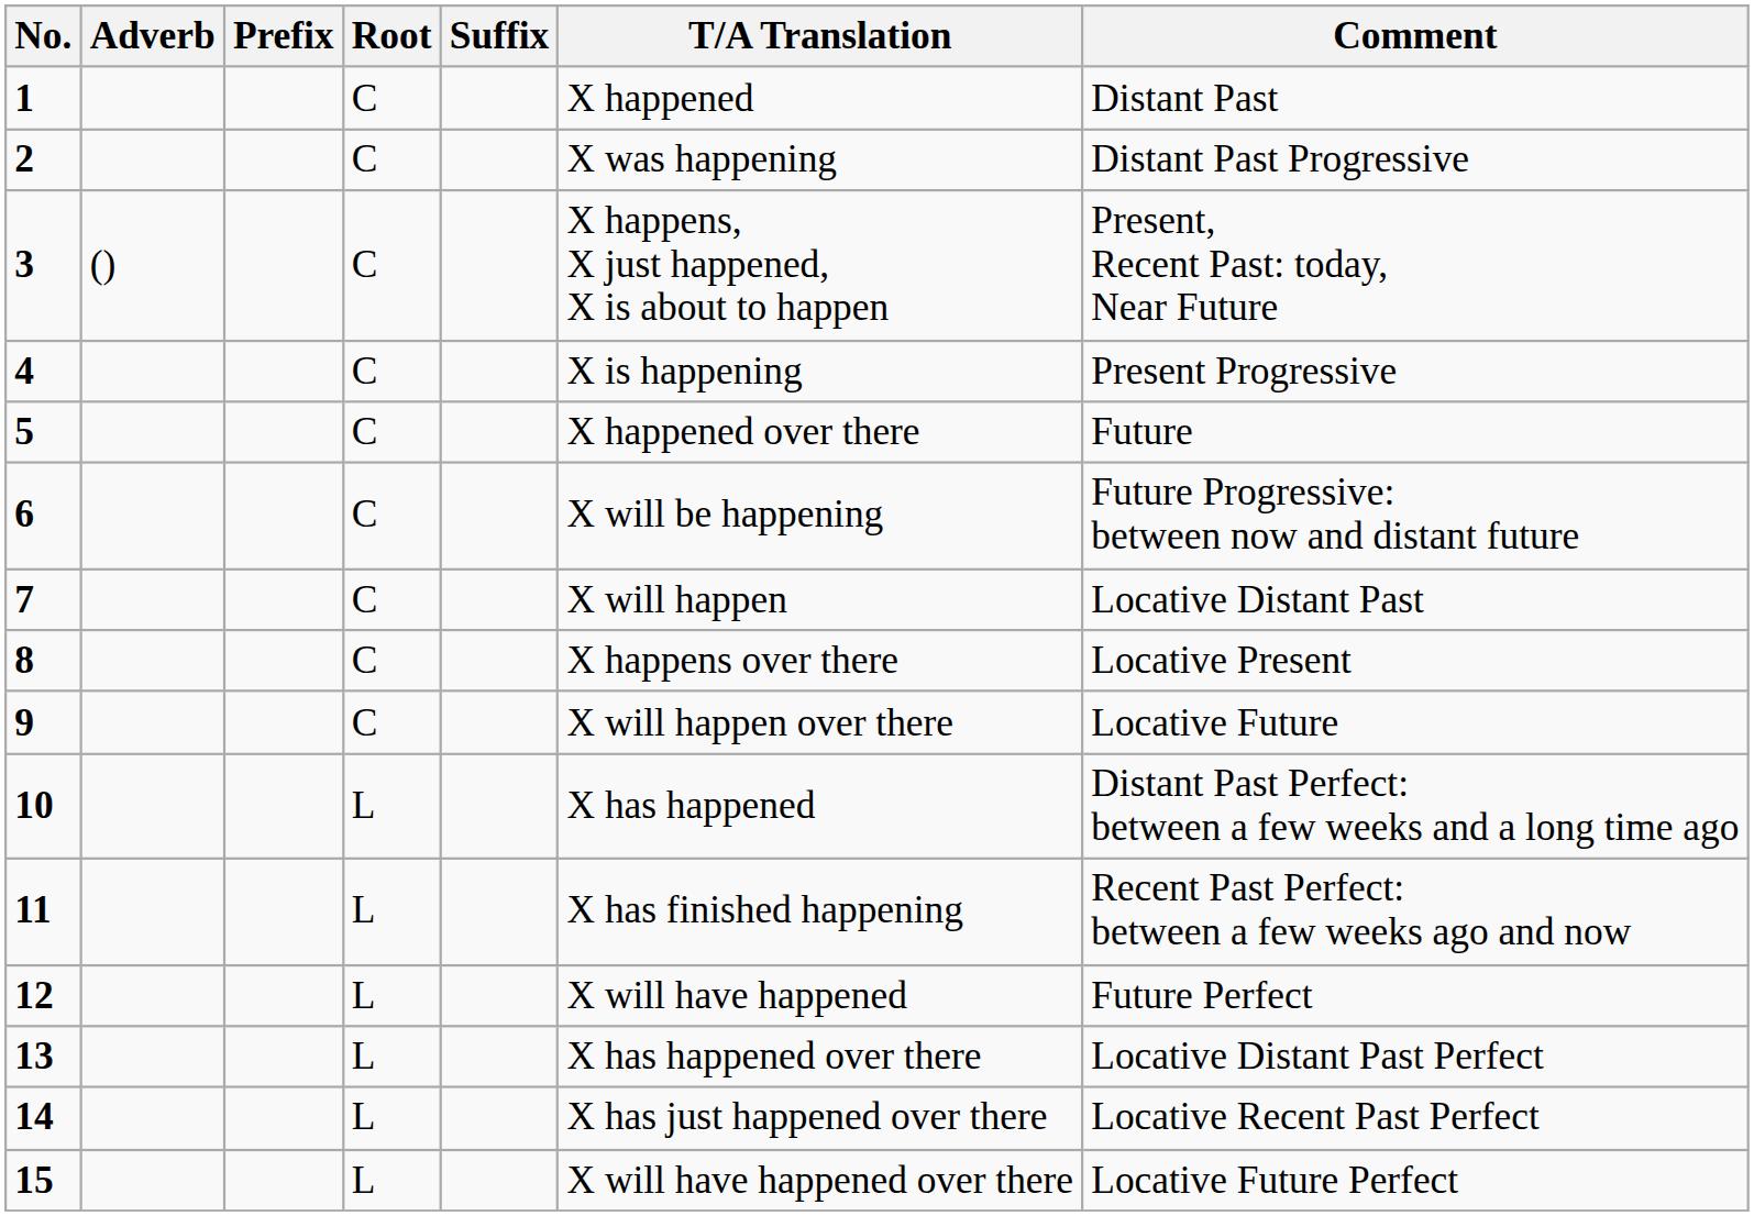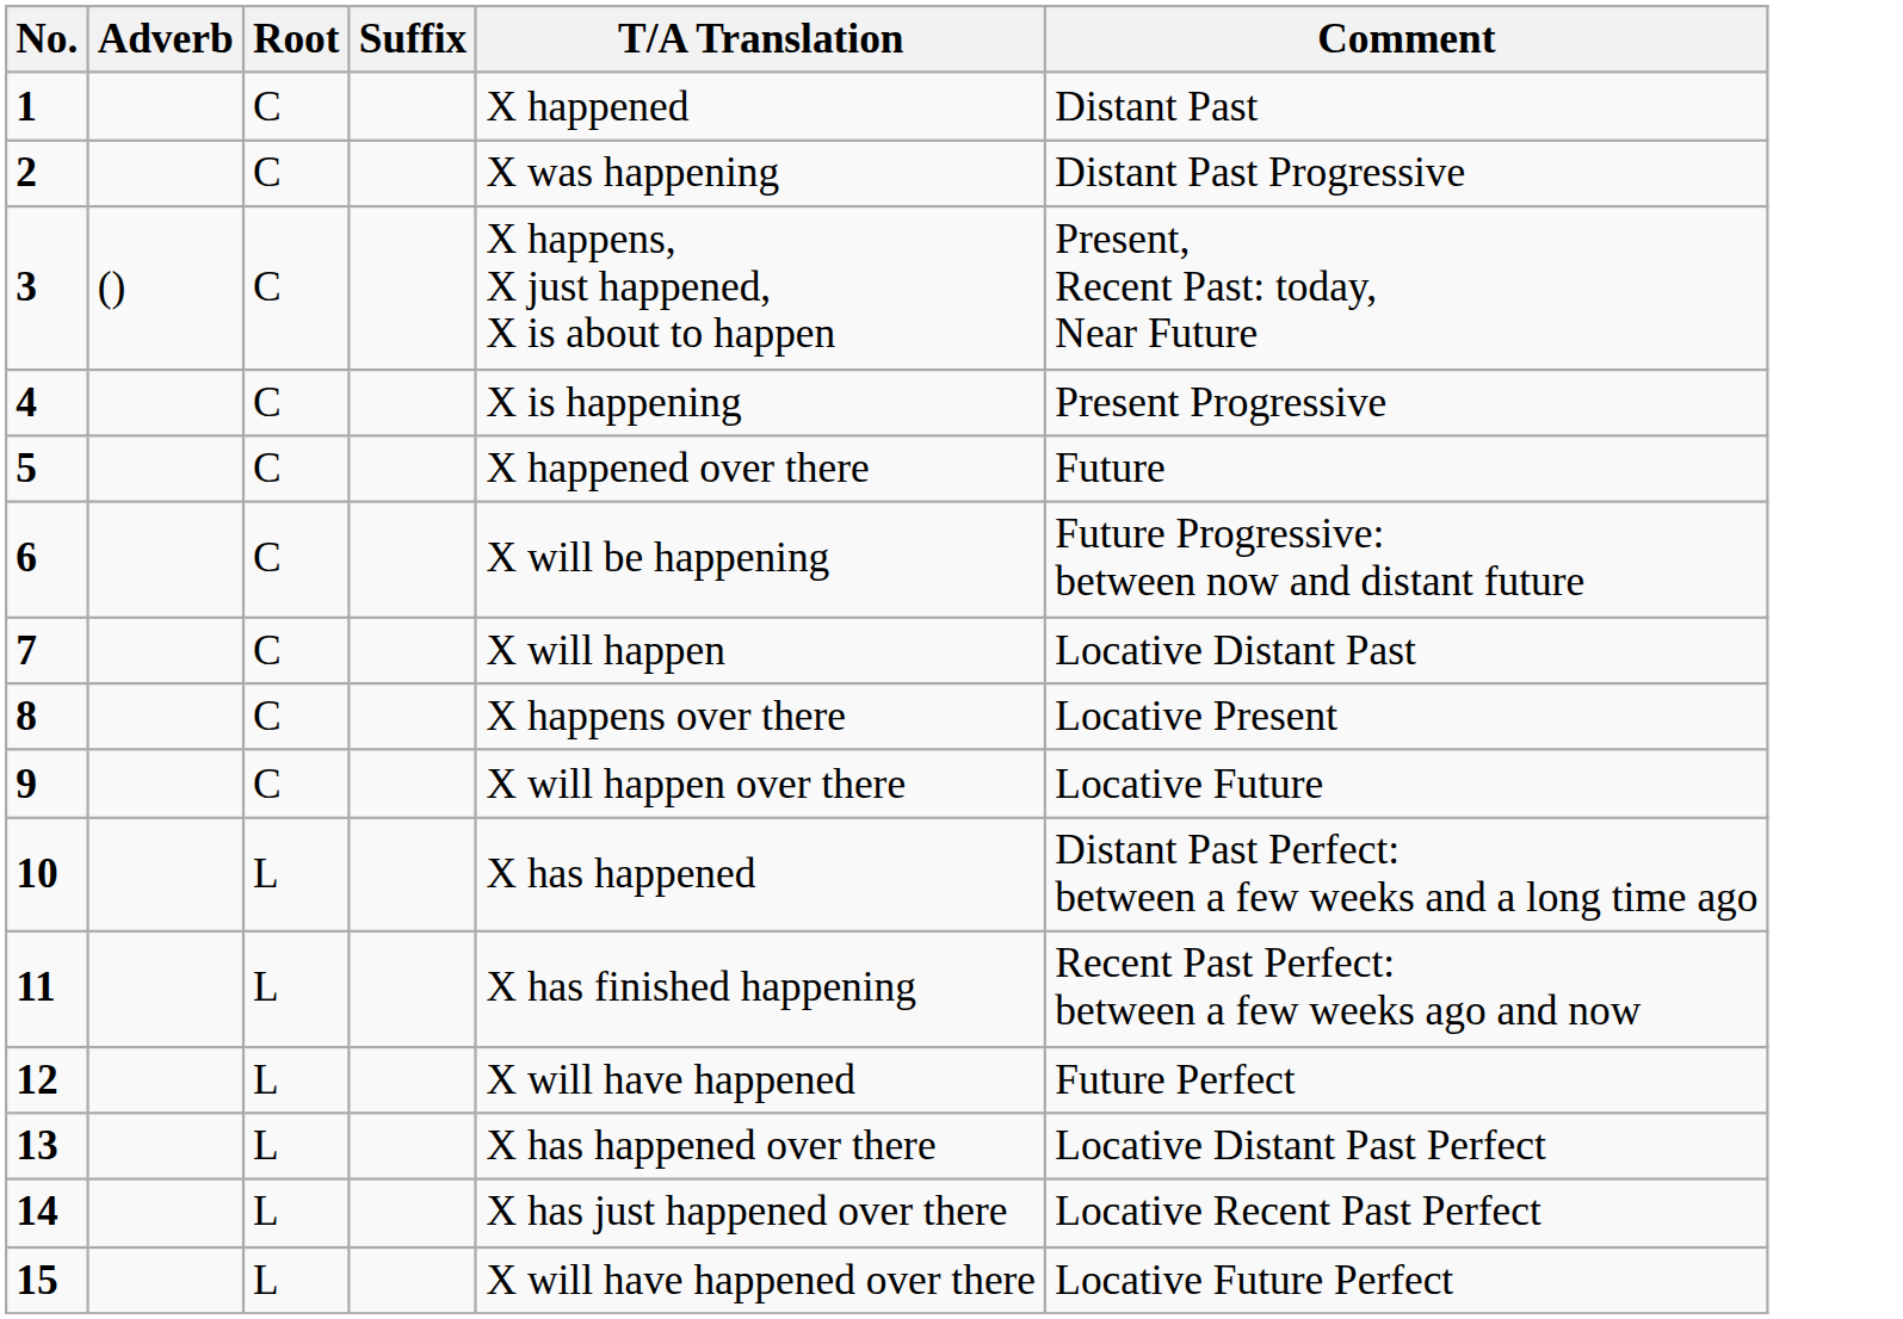- column: Prefix
